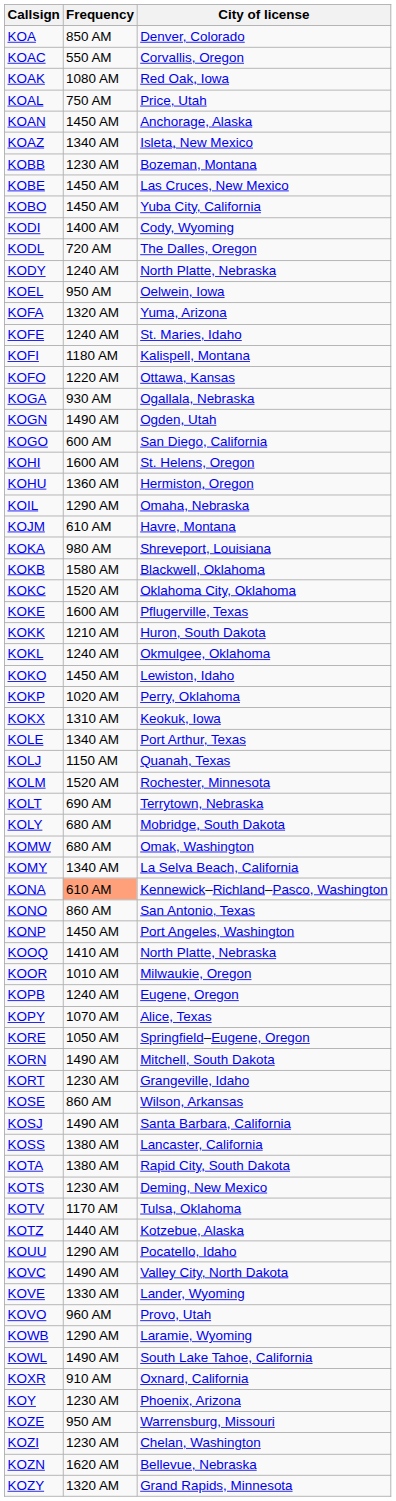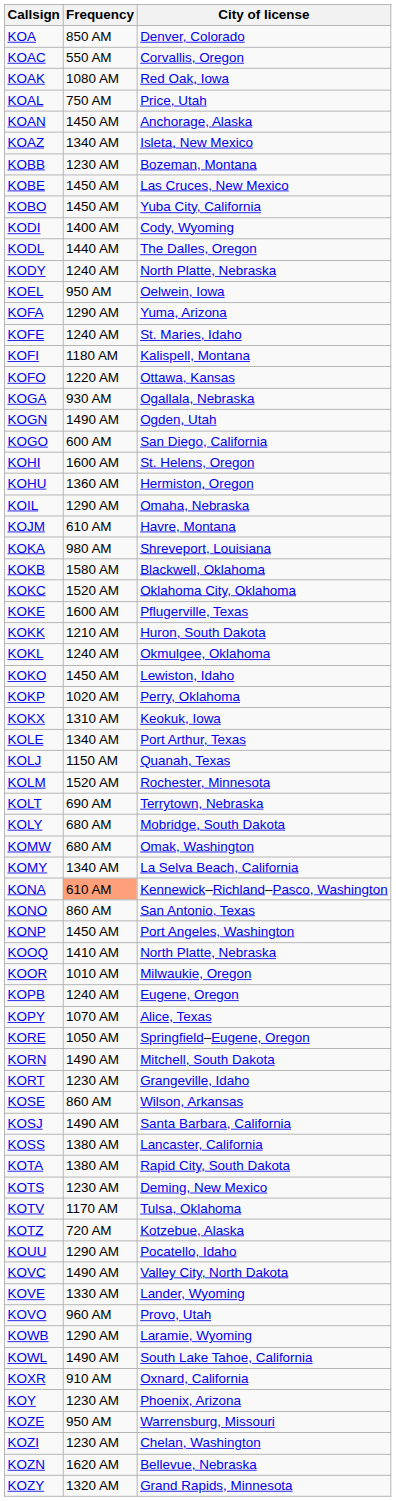KODL | Frequency: 720 AM -> 1440 AM
KOFA | Frequency: 1320 AM -> 1290 AM
KOTZ | Frequency: 1440 AM -> 720 AM
